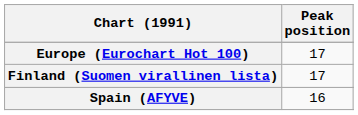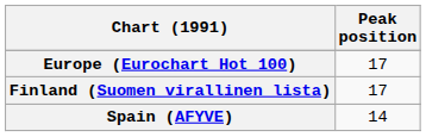Spain (AFYVE) | Peak position: 16 -> 14
